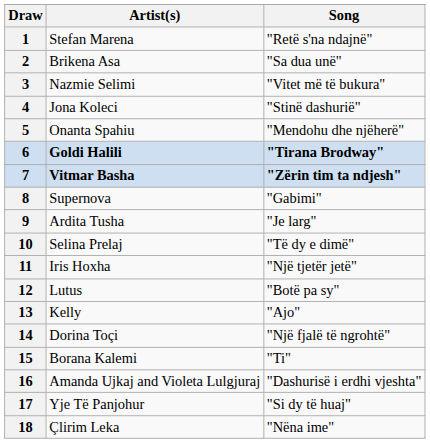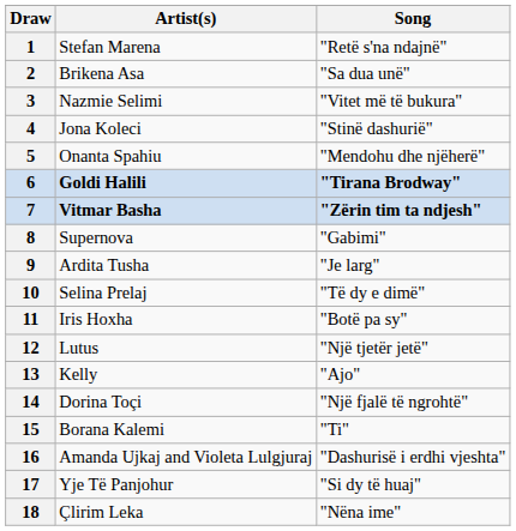11 | Song: "Një tjetër jetë" -> "Botë pa sy"
12 | Song: "Botë pa sy" -> "Një tjetër jetë"
